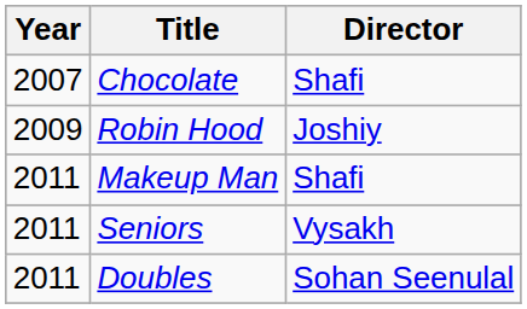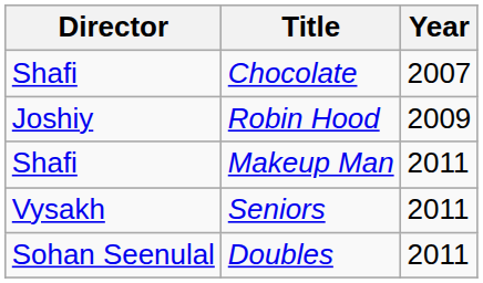columns swapped: Year <-> Director
